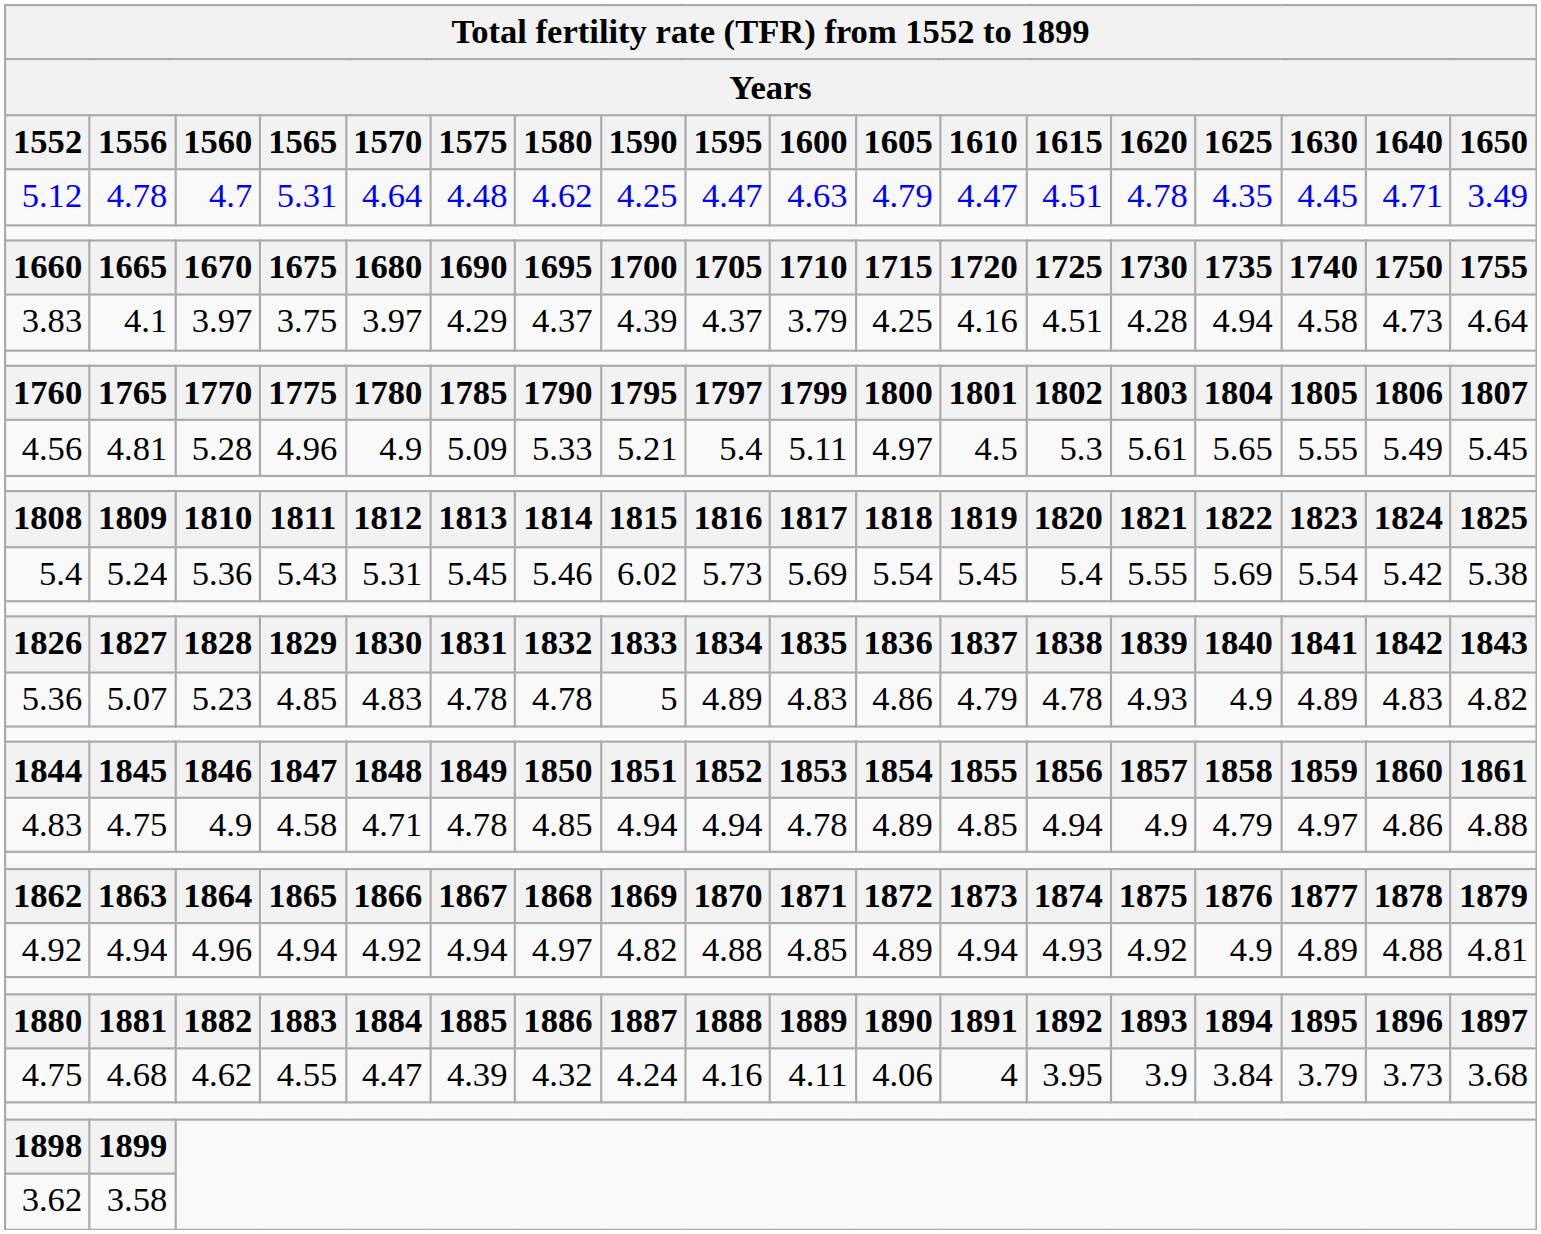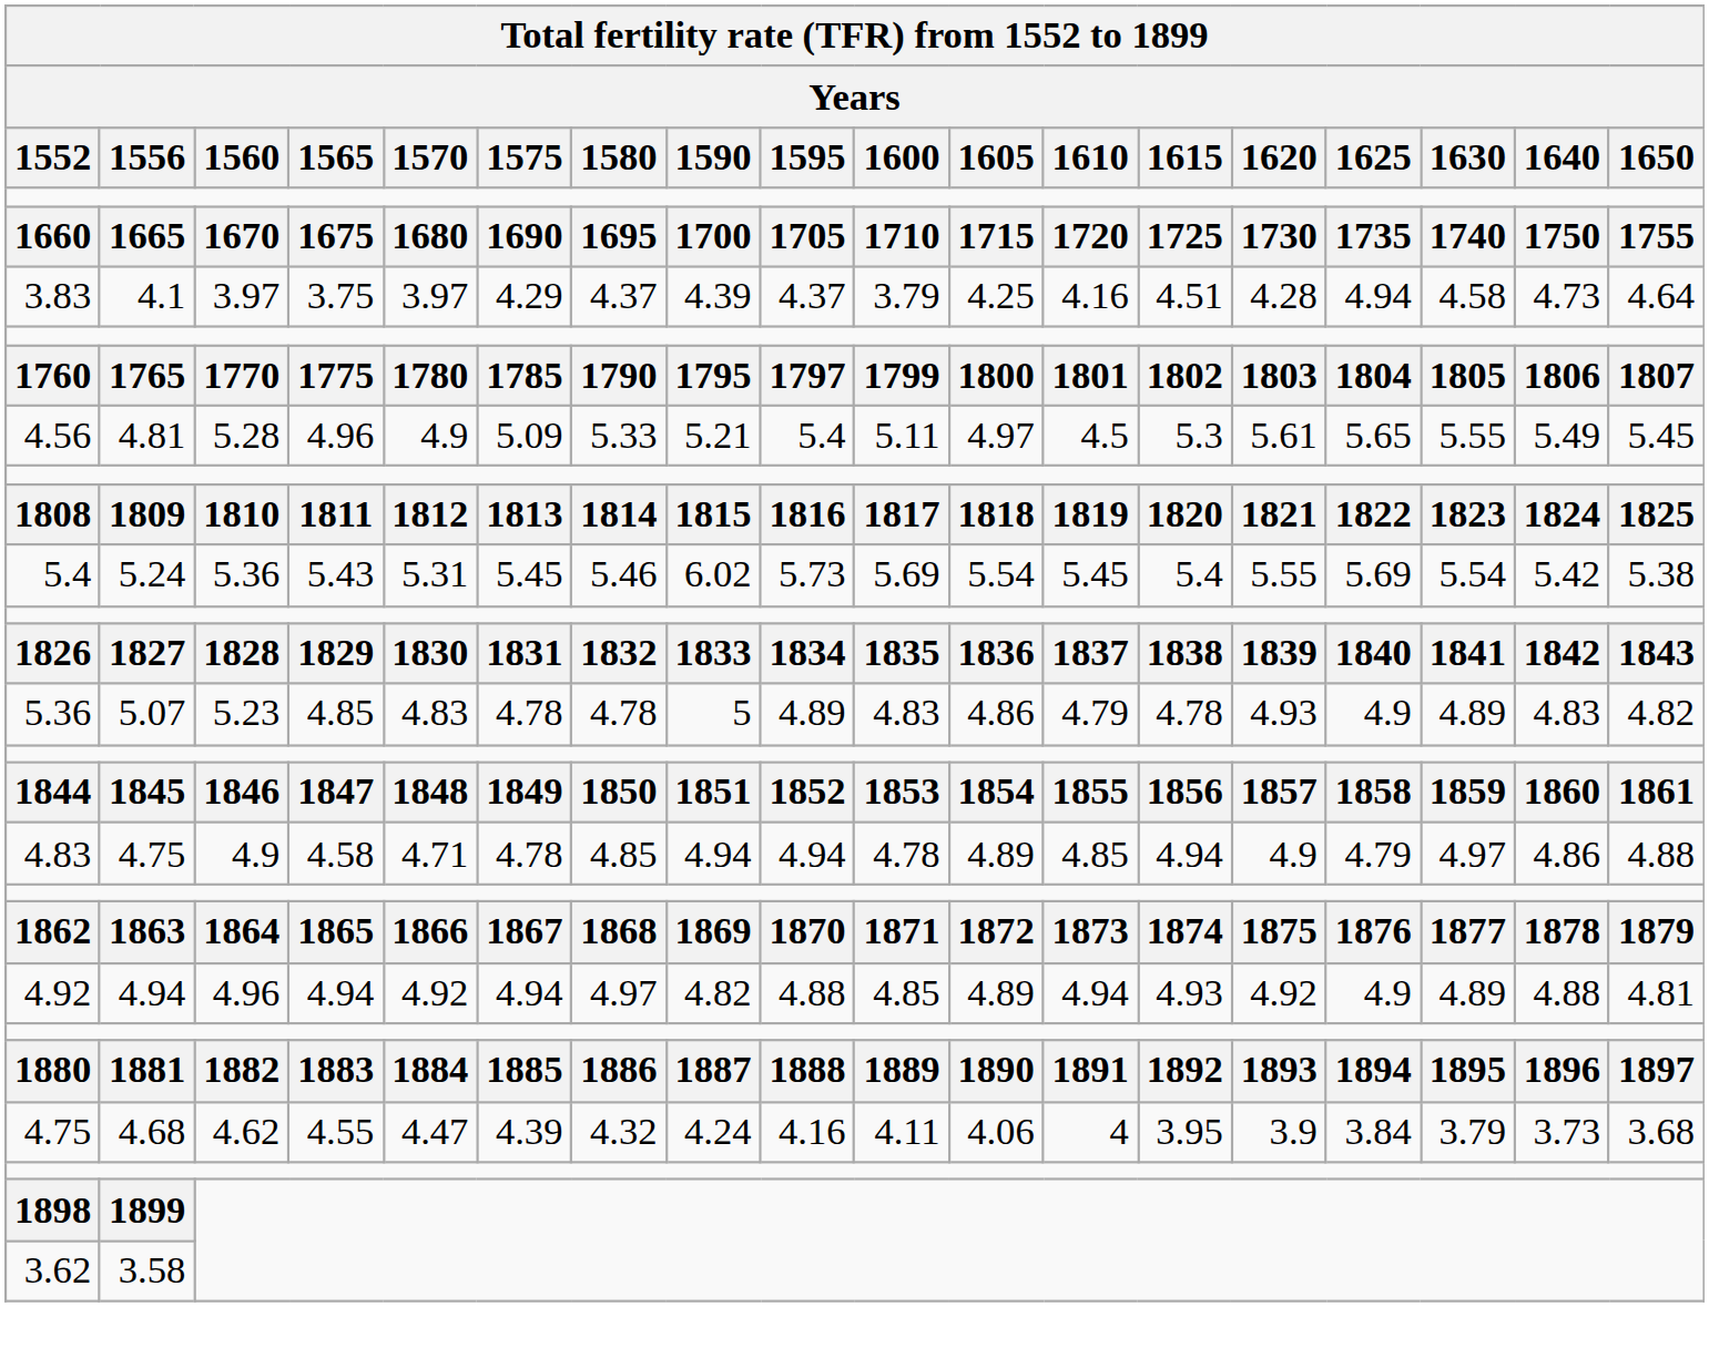- row: 5.12 | 4.78 | 4.7 | 5.31 | 4.64 | 4.48 | 4.62 | 4.25 | 4.47 | 4.63 | 4.79 | 4.47 | 4.51 | 4.78 | 4.35 | 4.45 | 4.71 | 3.49
